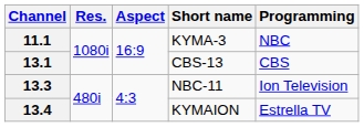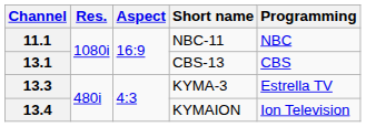11.1 | Short name: KYMA-3 -> NBC-11
13.3 | Short name: NBC-11 -> KYMA-3
13.3 | Programming: Ion Television -> Estrella TV
13.4 | Programming: Estrella TV -> Ion Television
